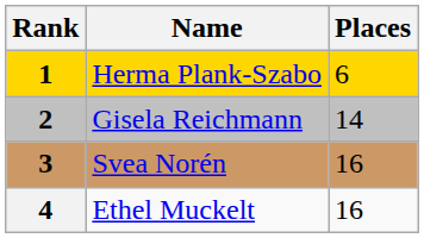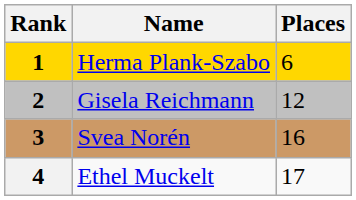Gisela Reichmann | Places: 14 -> 12
Ethel Muckelt | Places: 16 -> 17
